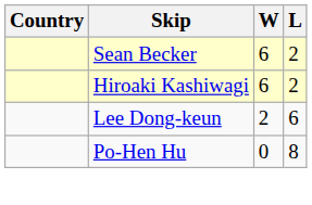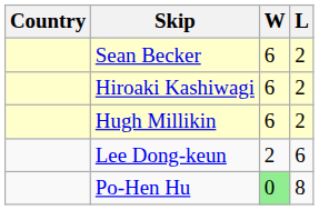+ row: Hugh Millikin | 6 | 2
Po-Hen Hu | W: no background -> lightgreen background
